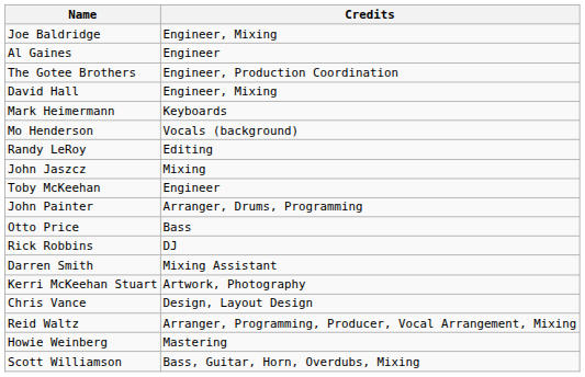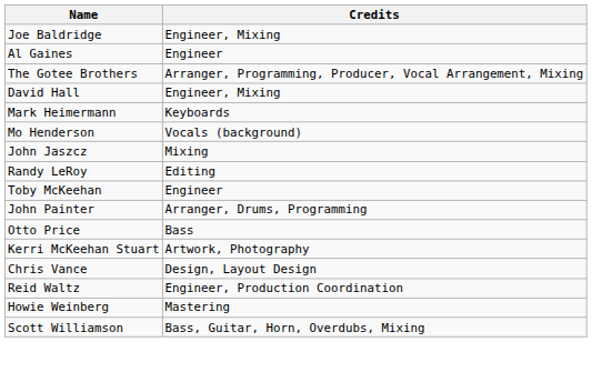The Gotee Brothers | Credits: Engineer, Production Coordination -> Arranger, Programming, Producer, Vocal Arrangement, Mixing
rows swapped: John Jaszcz <-> Randy LeRoy
- row: Rick Robbins | DJ
- row: Darren Smith | Mixing Assistant
Reid Waltz | Credits: Arranger, Programming, Producer, Vocal Arrangement, Mixing -> Engineer, Production Coordination
